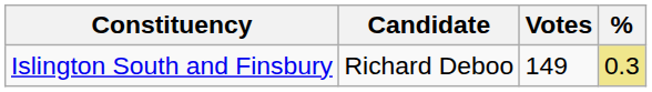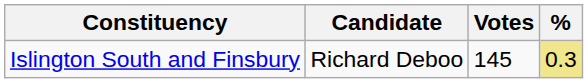Islington South and Finsbury | Votes: 149 -> 145
